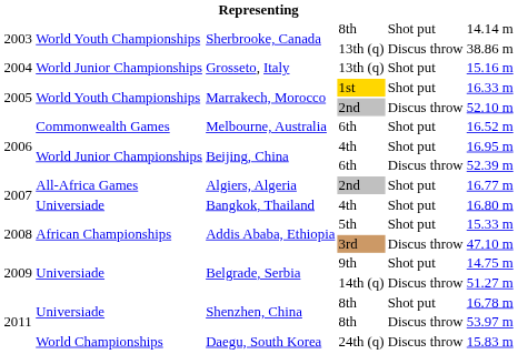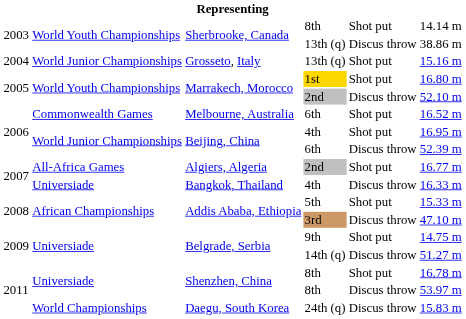Marrakech, Morocco / 1st | column 6: 16.33 m -> 16.80 m
Bangkok, Thailand | column 5: Shot put -> Discus throw
Bangkok, Thailand | column 6: 16.80 m -> 16.33 m
